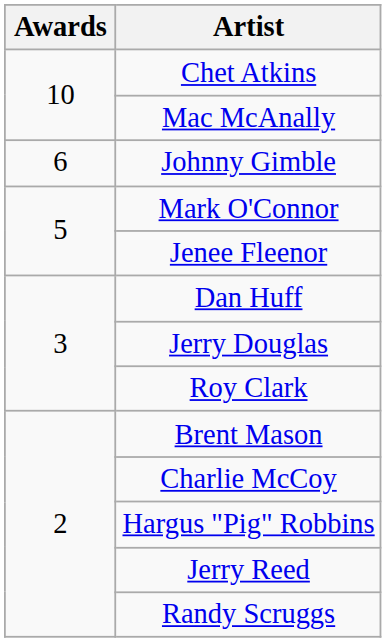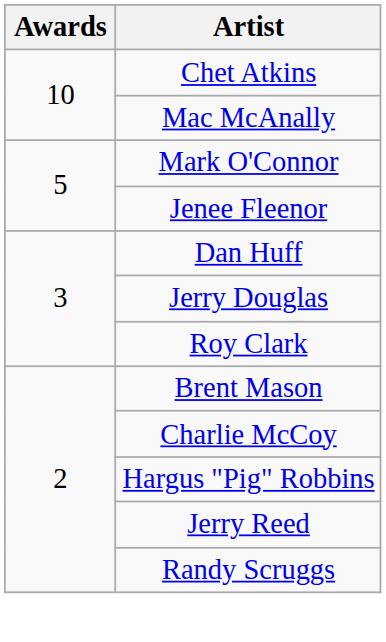- row: 6 | Johnny Gimble
